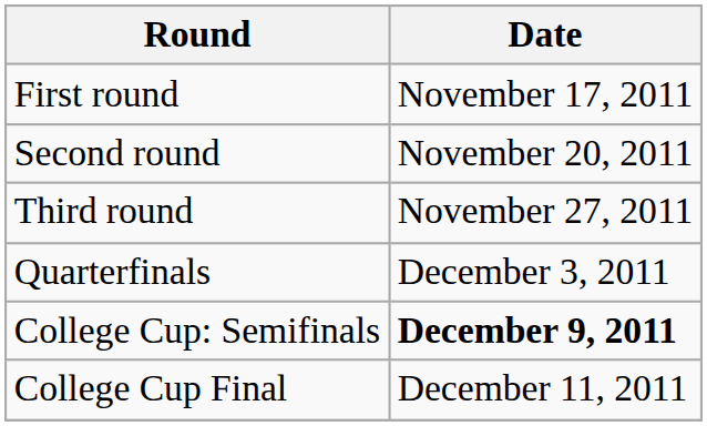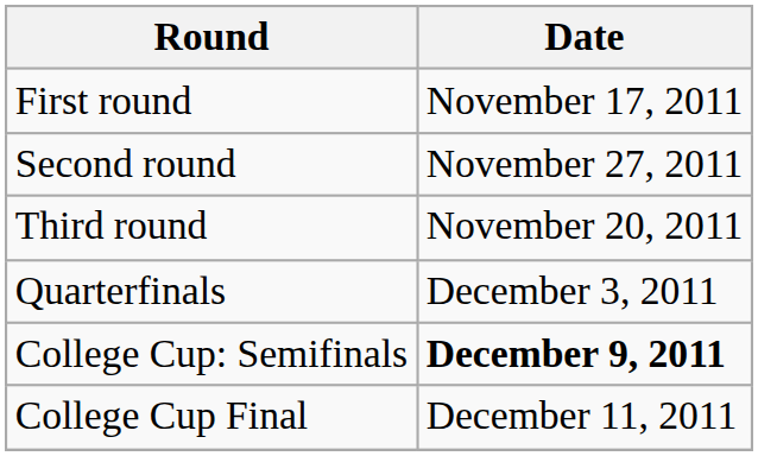Second round | Date: November 20, 2011 -> November 27, 2011
Third round | Date: November 27, 2011 -> November 20, 2011
